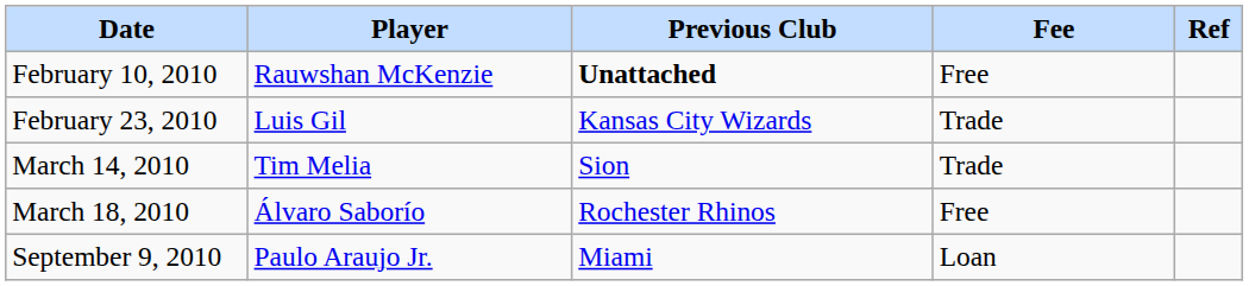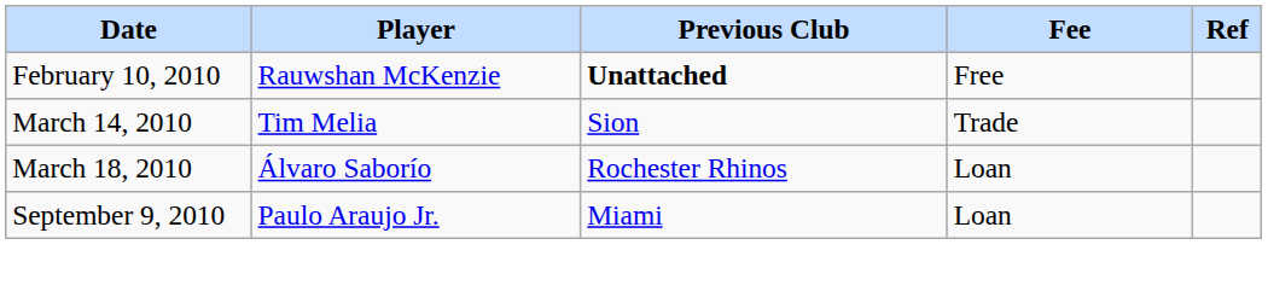- row: February 23, 2010 | Luis Gil | Kansas City Wizards | Trade
March 18, 2010 | Fee: Free -> Loan
